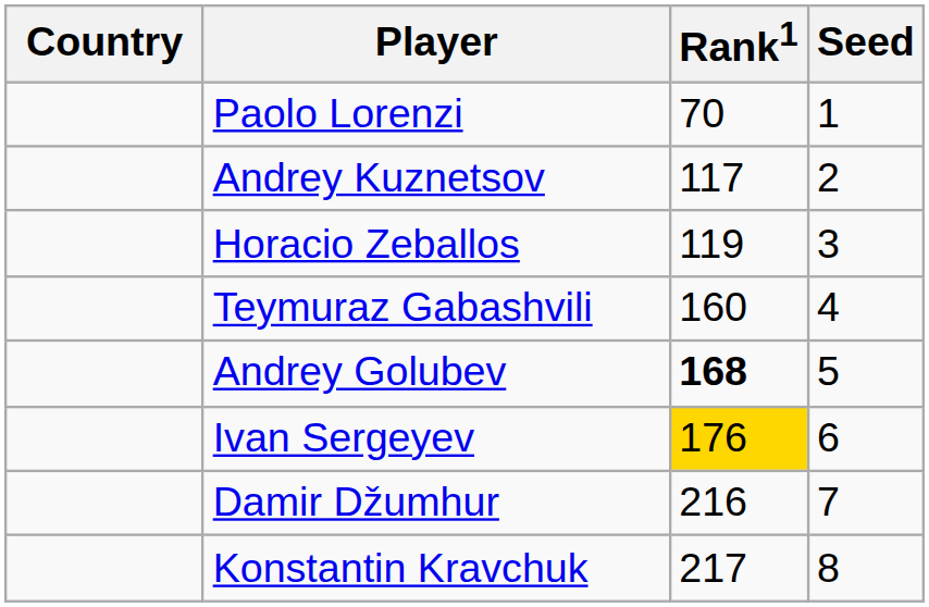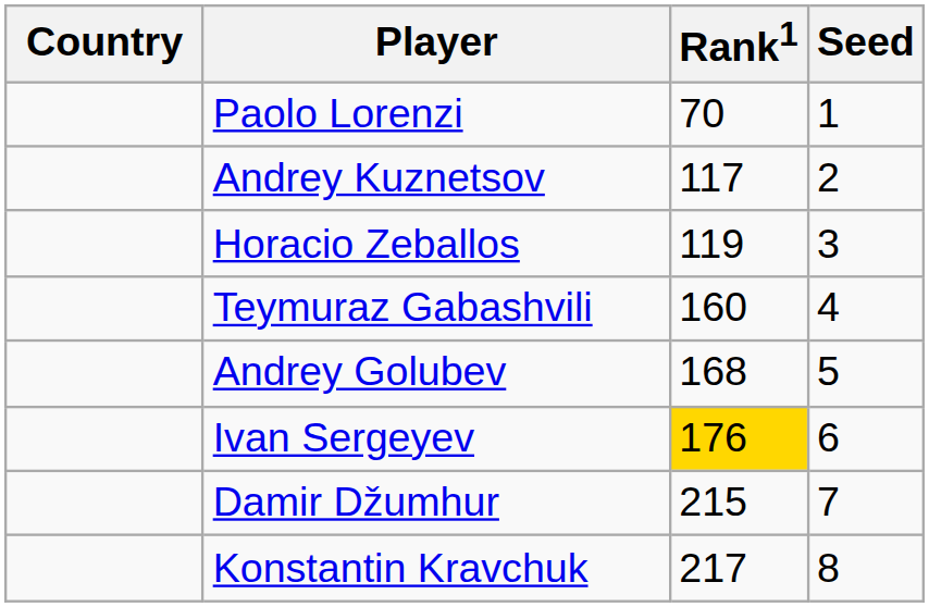Andrey Golubev | Rank1: bold -> normal
Damir Džumhur | Rank1: 216 -> 215
